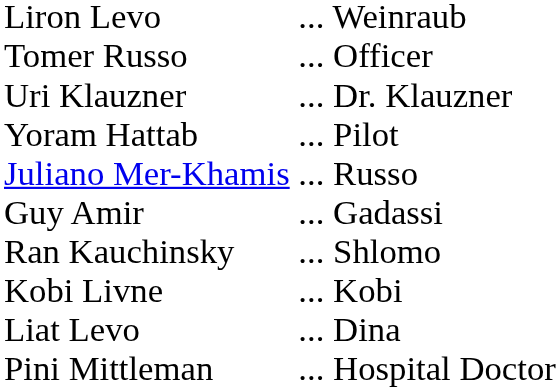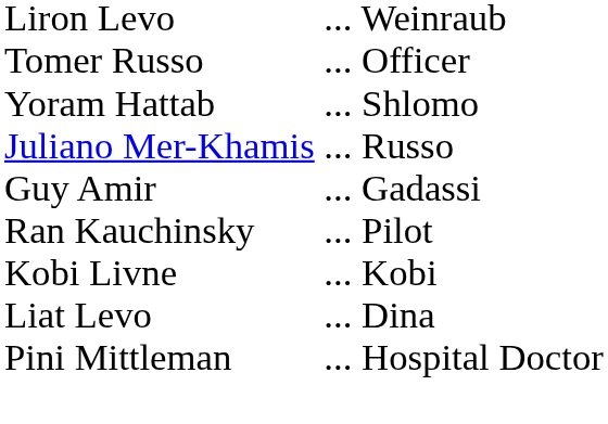- row: Uri Klauzner | ... Dr. Klauzner
Yoram Hattab | column 2: ... Pilot -> ... Shlomo
Ran Kauchinsky | column 2: ... Shlomo -> ... Pilot
